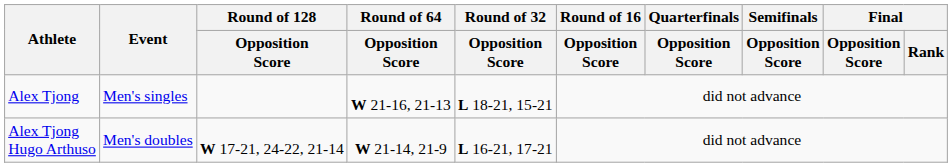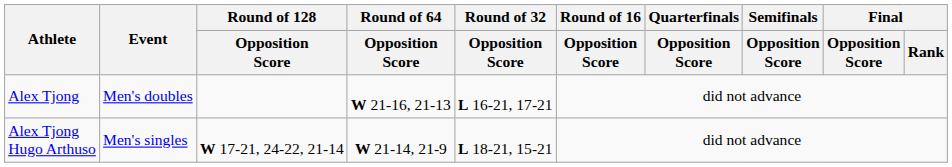Alex Tjong | Event: Men's singles -> Men's doubles
Alex Tjong | Round of 32 / Opposition Score: L 18-21, 15-21 -> L 16-21, 17-21
Alex Tjong Hugo Arthuso | Event: Men's doubles -> Men's singles
Alex Tjong Hugo Arthuso | Round of 32 / Opposition Score: L 16-21, 17-21 -> L 18-21, 15-21
